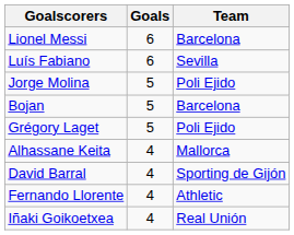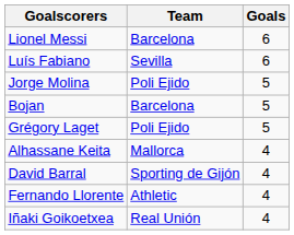columns swapped: Goals <-> Team
